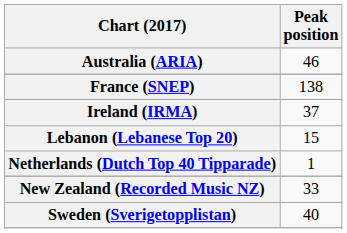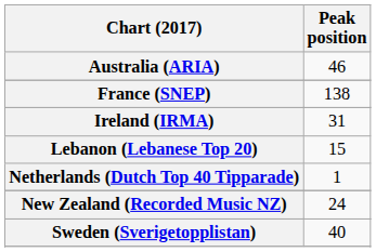Ireland (IRMA) | Peak position: 37 -> 31
New Zealand (Recorded Music NZ) | Peak position: 33 -> 24
